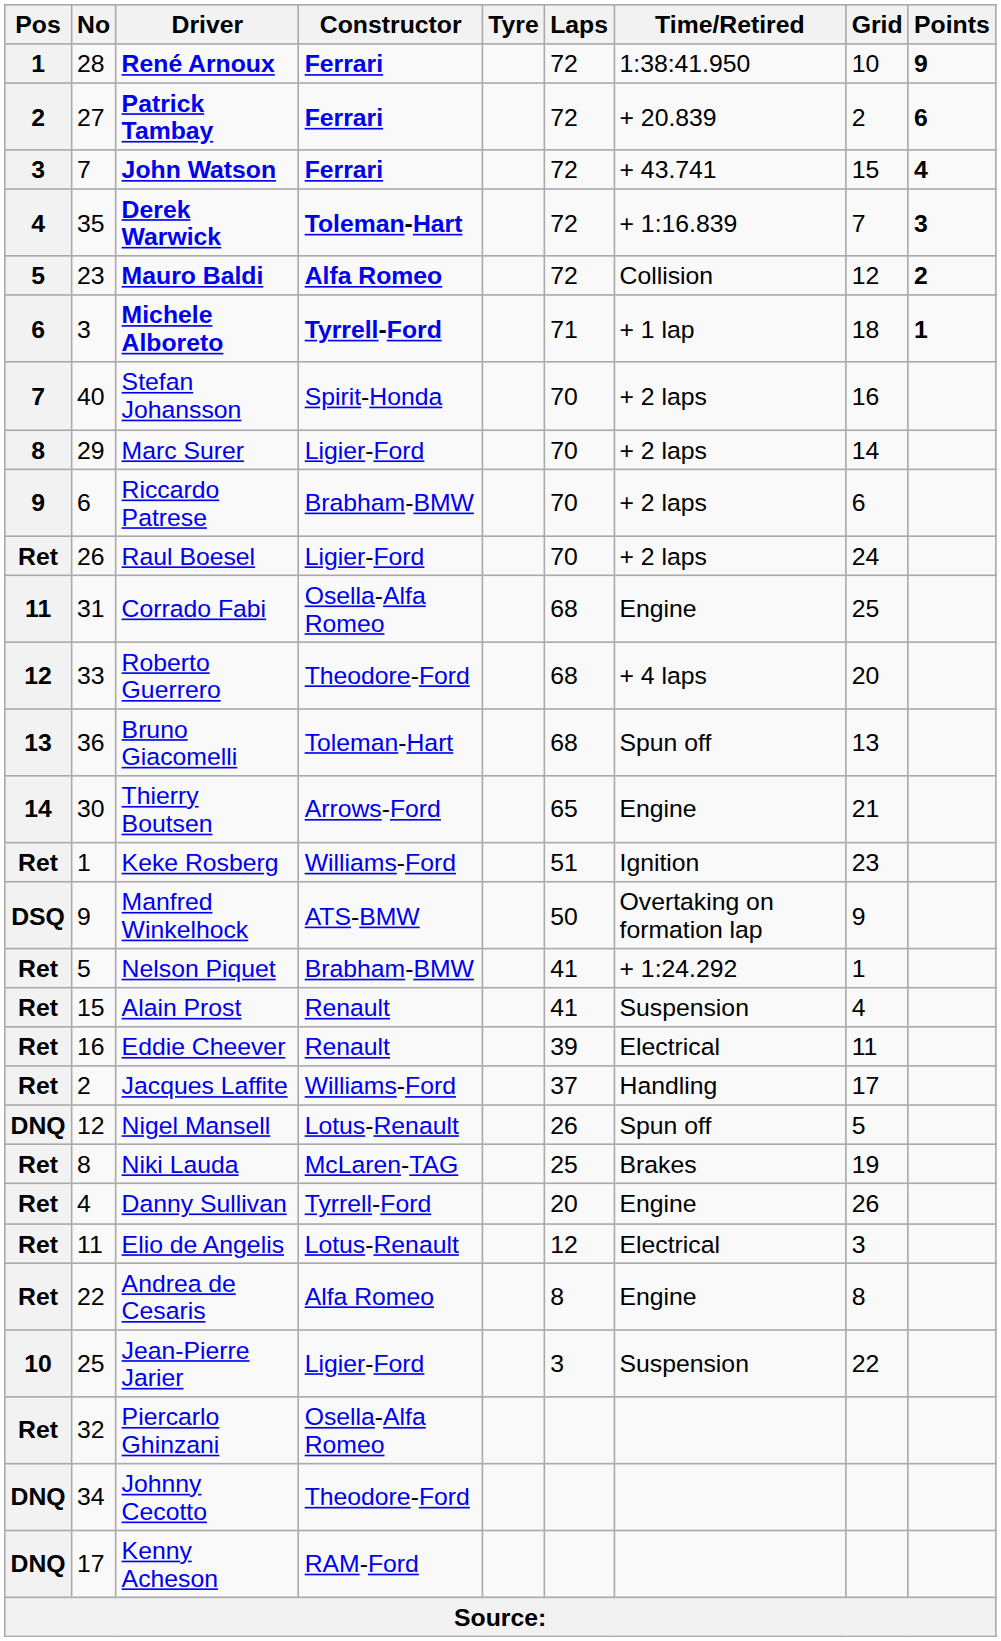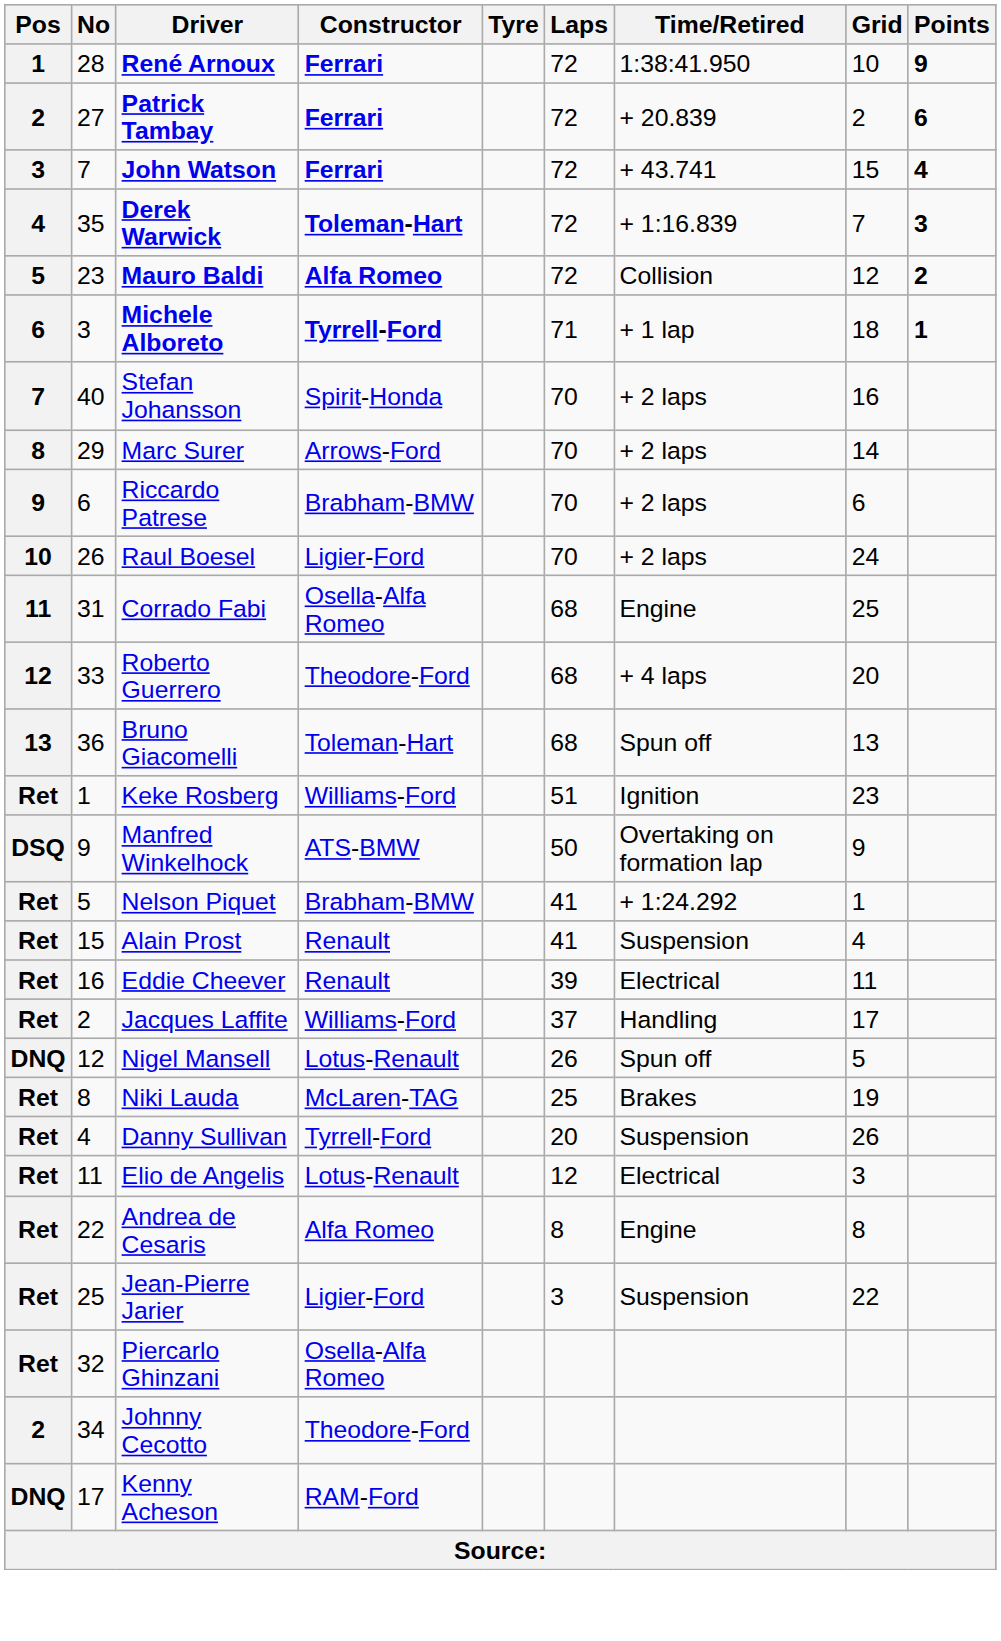Marc Surer | Constructor: Ligier-Ford -> Arrows-Ford
Raul Boesel | Pos: Ret -> 10
- row: 14 | 30 | Thierry Boutsen | Arrows-Ford | 65 | Engine | 21
Danny Sullivan | Time/Retired: Engine -> Suspension
Jean-Pierre Jarier | Pos: 10 -> Ret
Johnny Cecotto | Pos: DNQ -> 2
